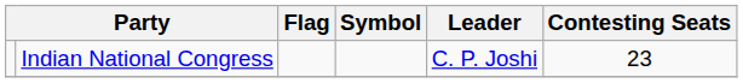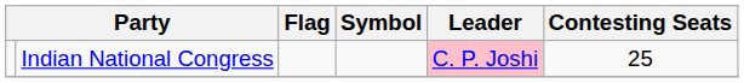Indian National Congress | Leader: no background -> pink background
Indian National Congress | Contesting Seats: 23 -> 25
